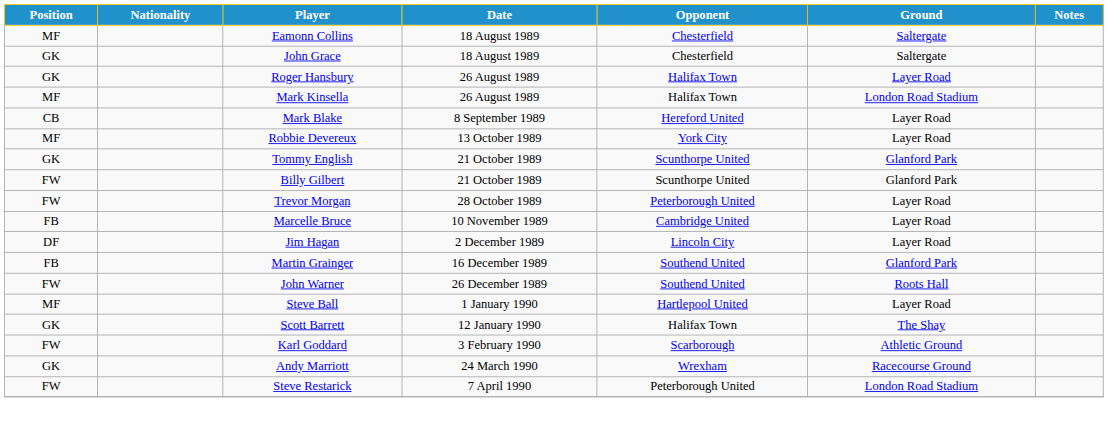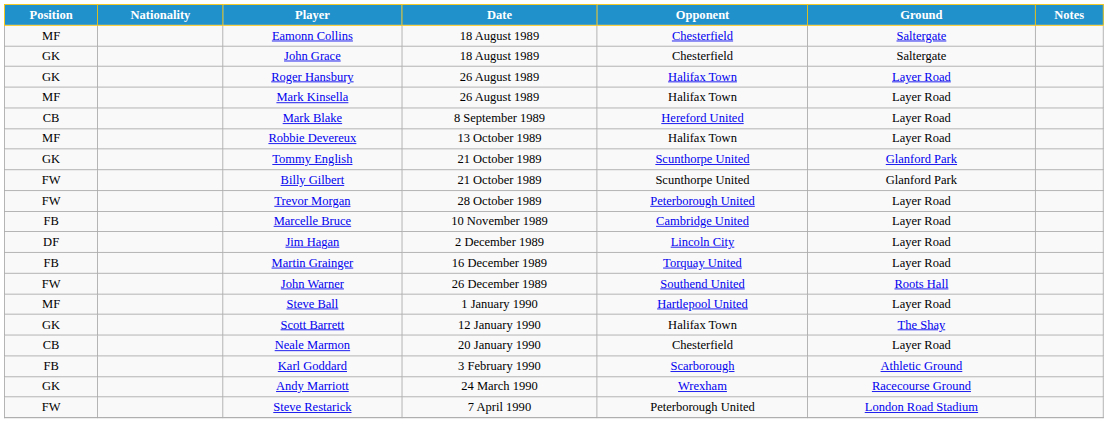Mark Kinsella | Ground: London Road Stadium -> Layer Road
Robbie Devereux | Opponent: York City -> Halifax Town
Martin Grainger | Opponent: Southend United -> Torquay United
Martin Grainger | Ground: Glanford Park -> Layer Road
+ row: CB | Neale Marmon | 20 January 1990 | Chesterfield | Layer Road
Karl Goddard | Position: FW -> FB
